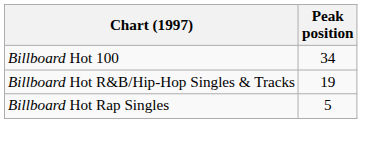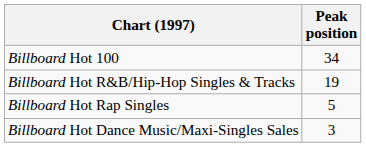+ row: Billboard Hot Dance Music/Maxi-Singles Sales | 3
